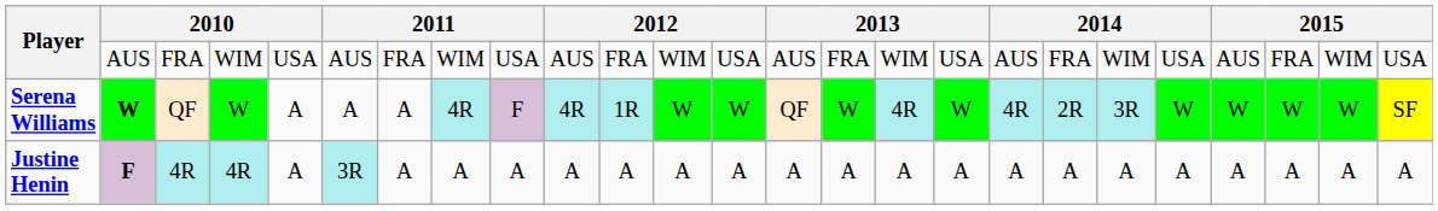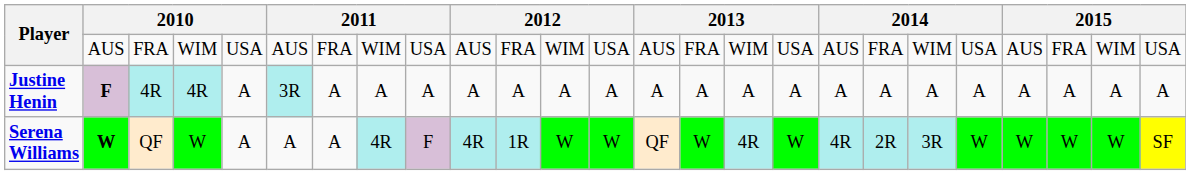rows swapped: Justine Henin <-> Serena Williams
